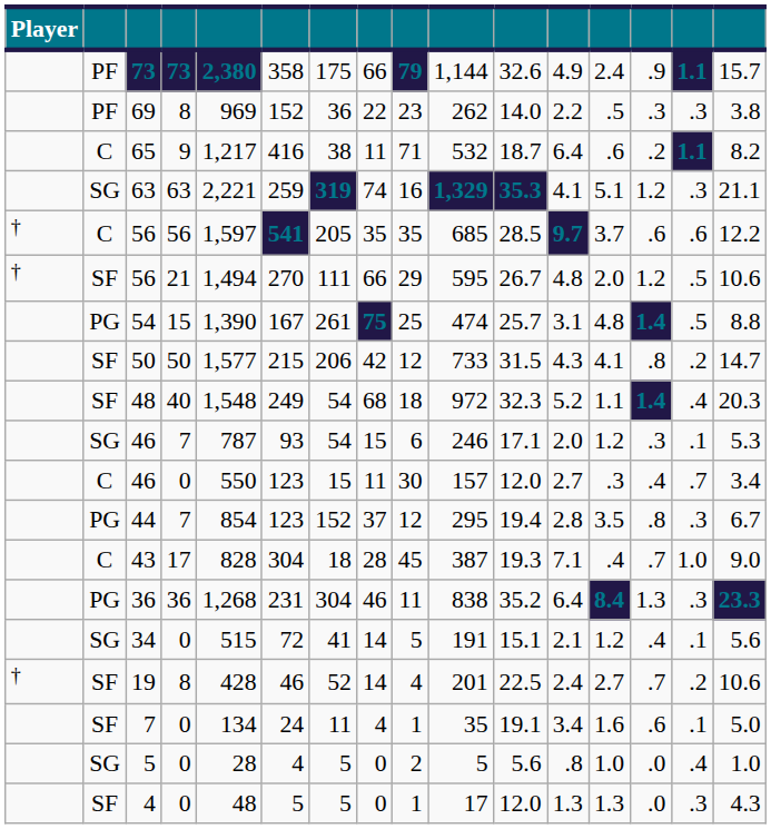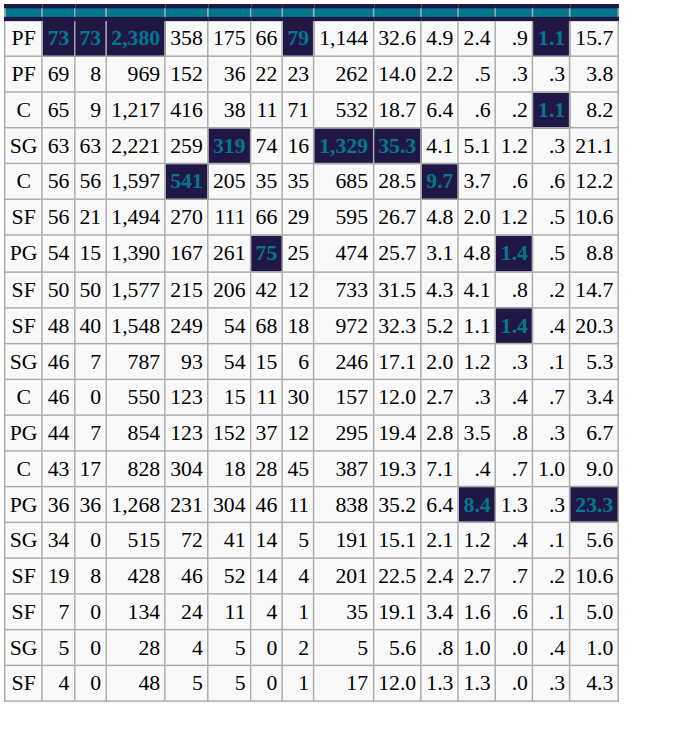- column: Player | † | † | †
